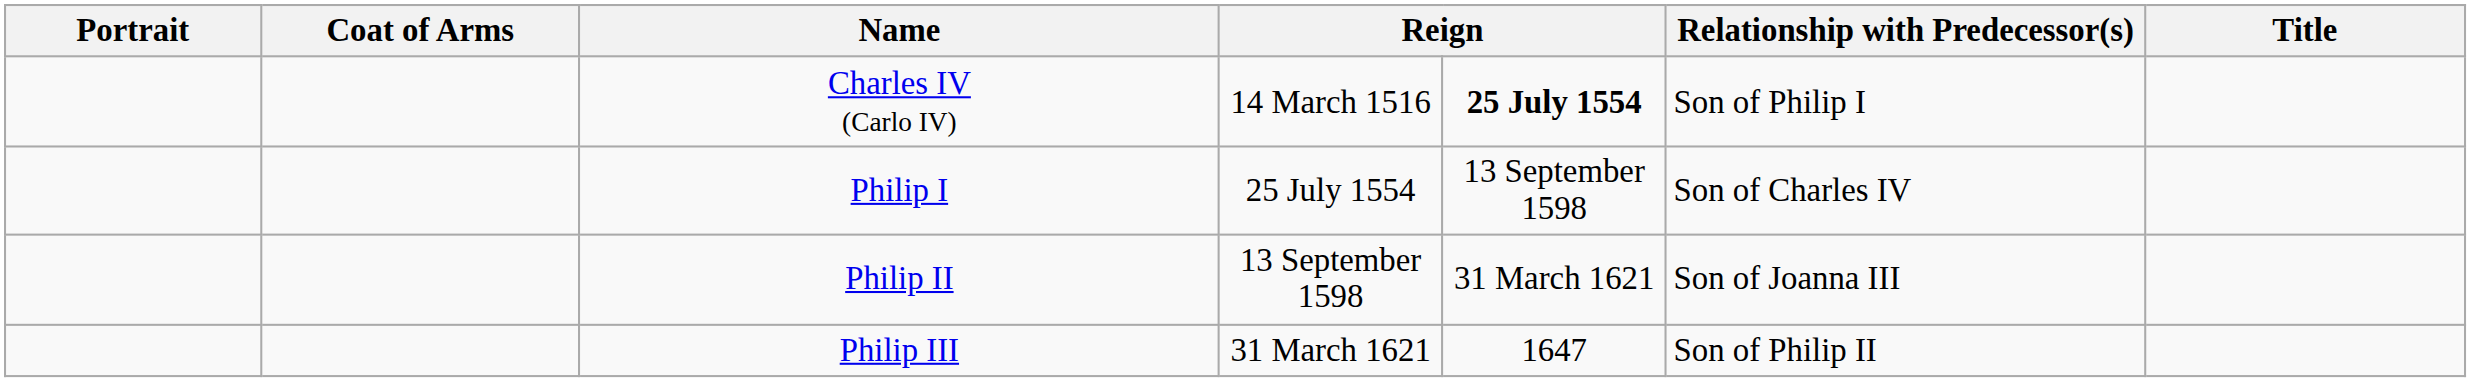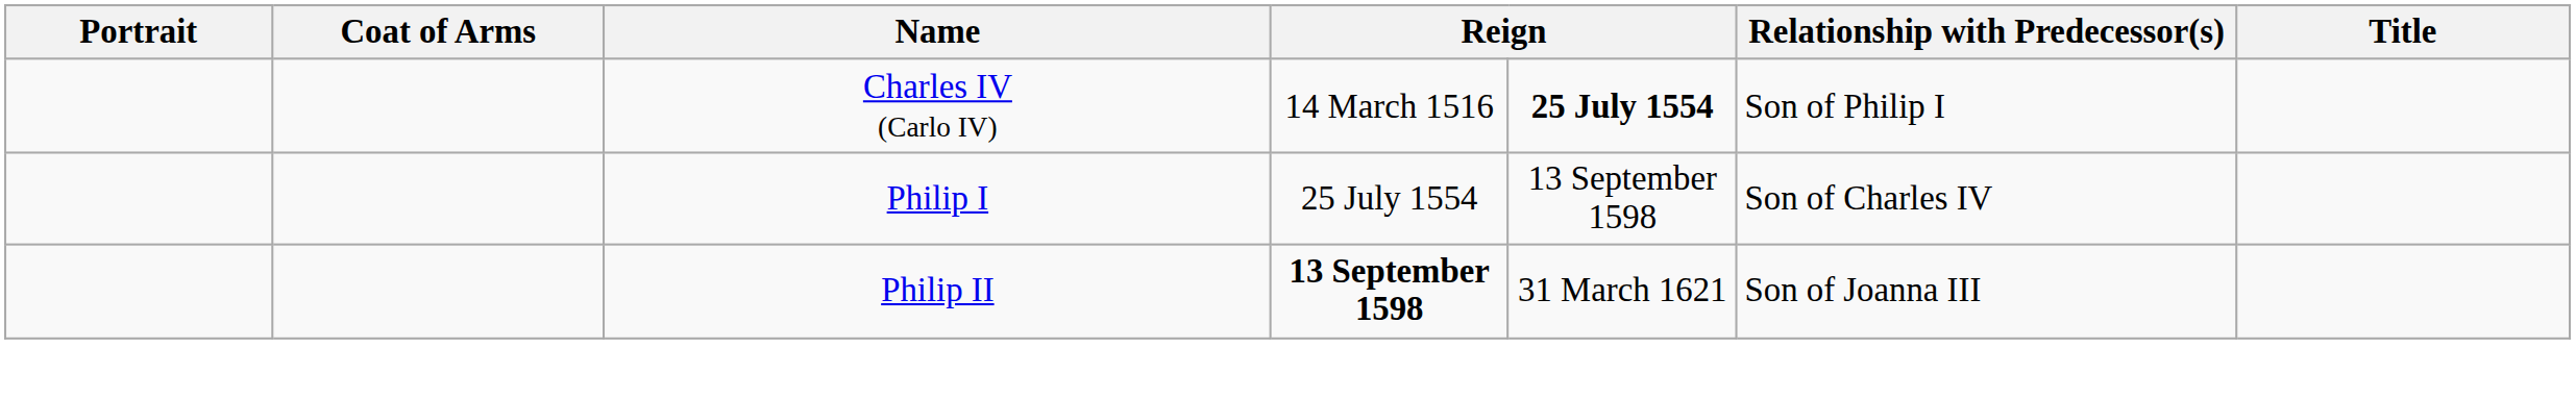Philip II | column 4: normal -> bold
- row: Philip III | 31 March 1621 | 1647 | Son of Philip II
